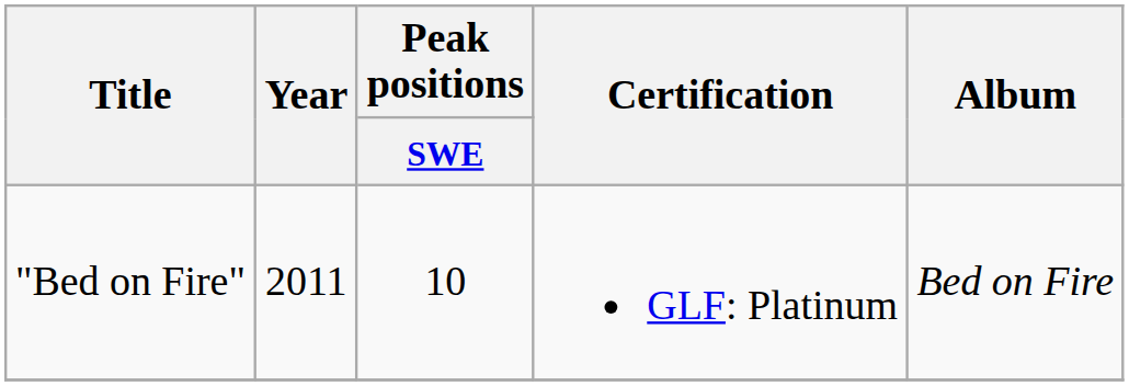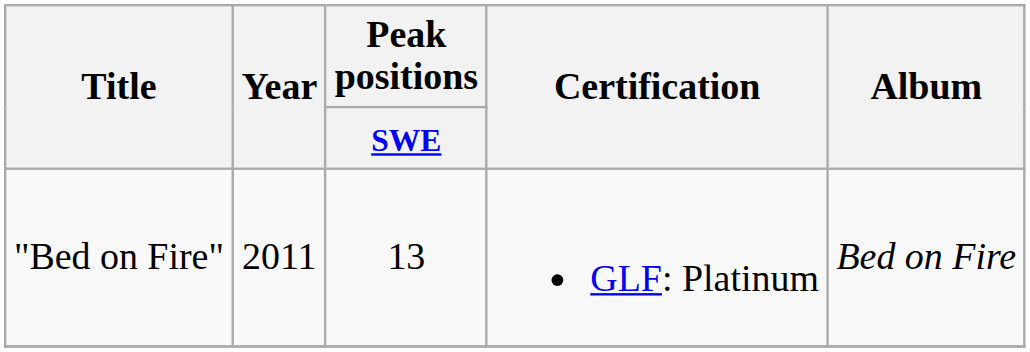"Bed on Fire" | Peak positions / SWE: 10 -> 13
